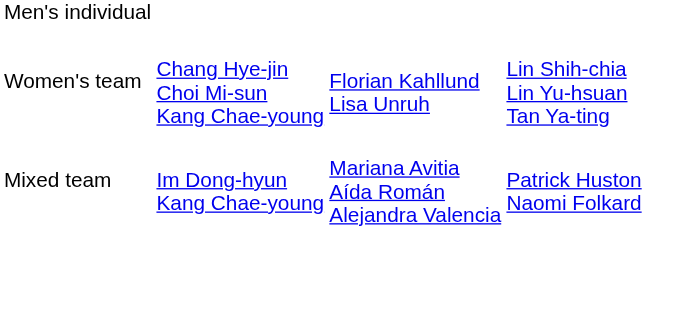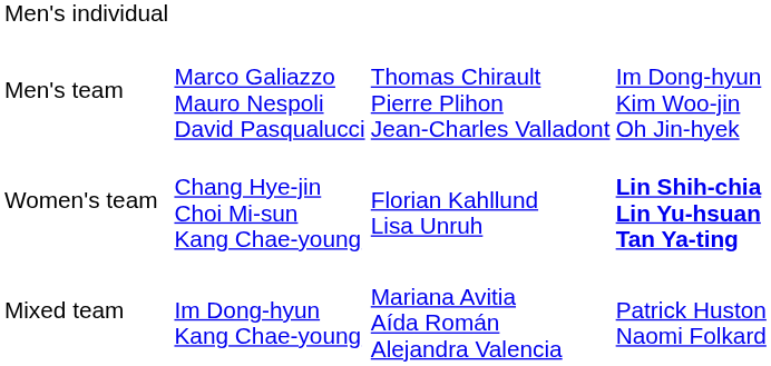+ row: Men's team | Marco Galiazzo Mauro Nespoli David Pasqualucci | Thomas Chirault Pierre Plihon Jean-Charles Valladont | Im Dong-hyun Kim Woo-jin Oh Jin-hyek
Women's team | column 4: normal -> bold
